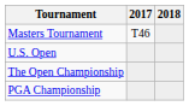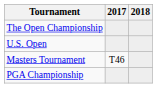rows swapped: Masters Tournament <-> The Open Championship
